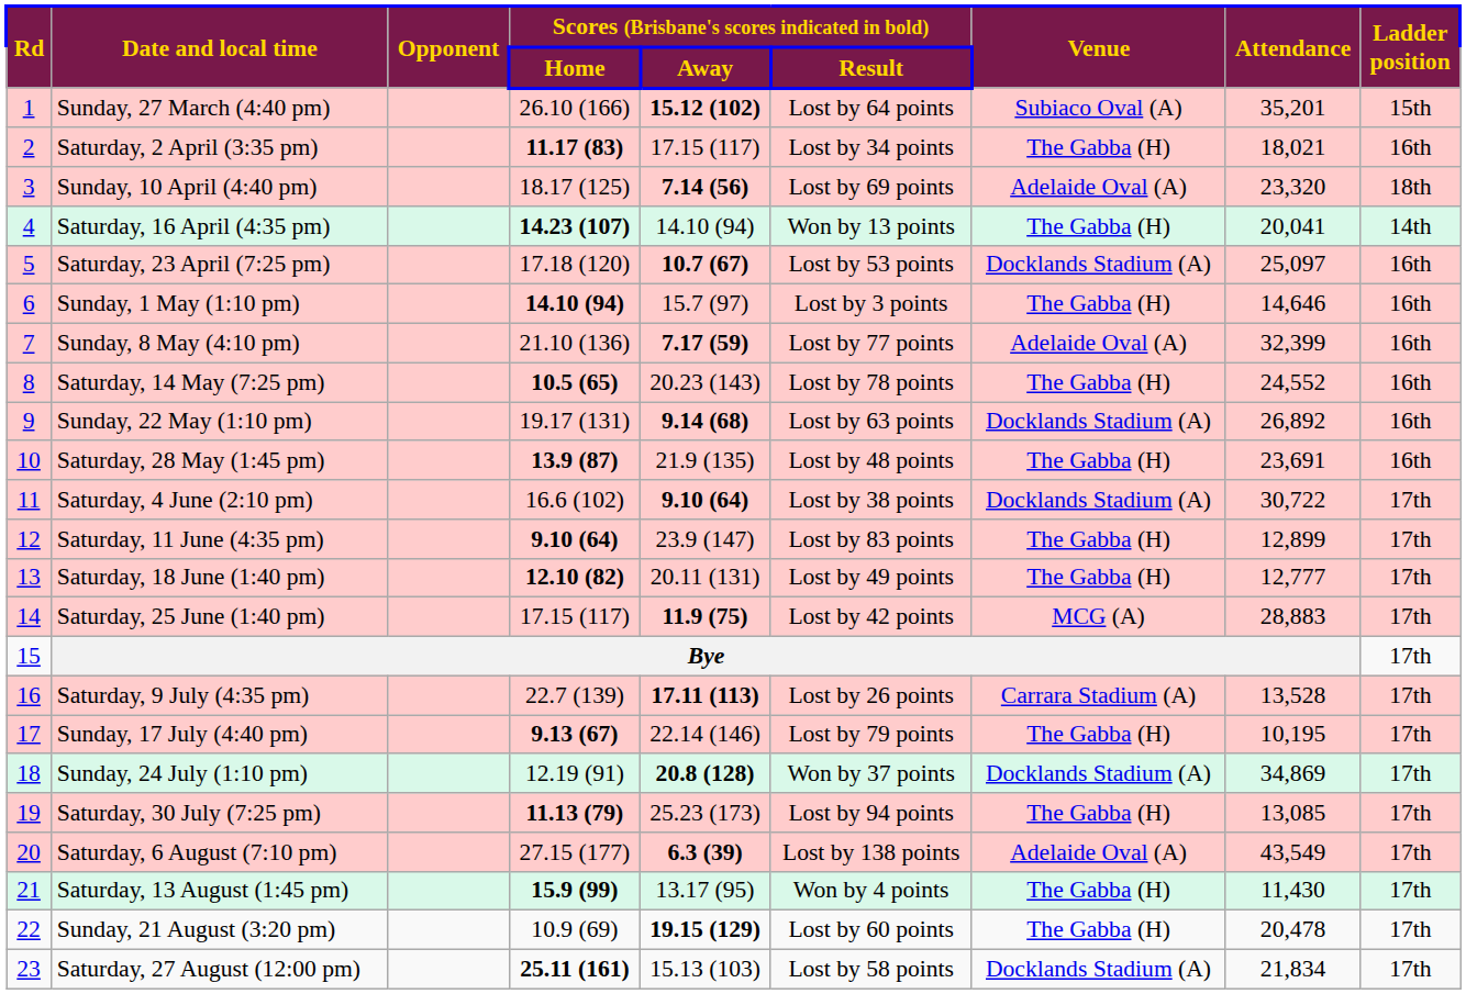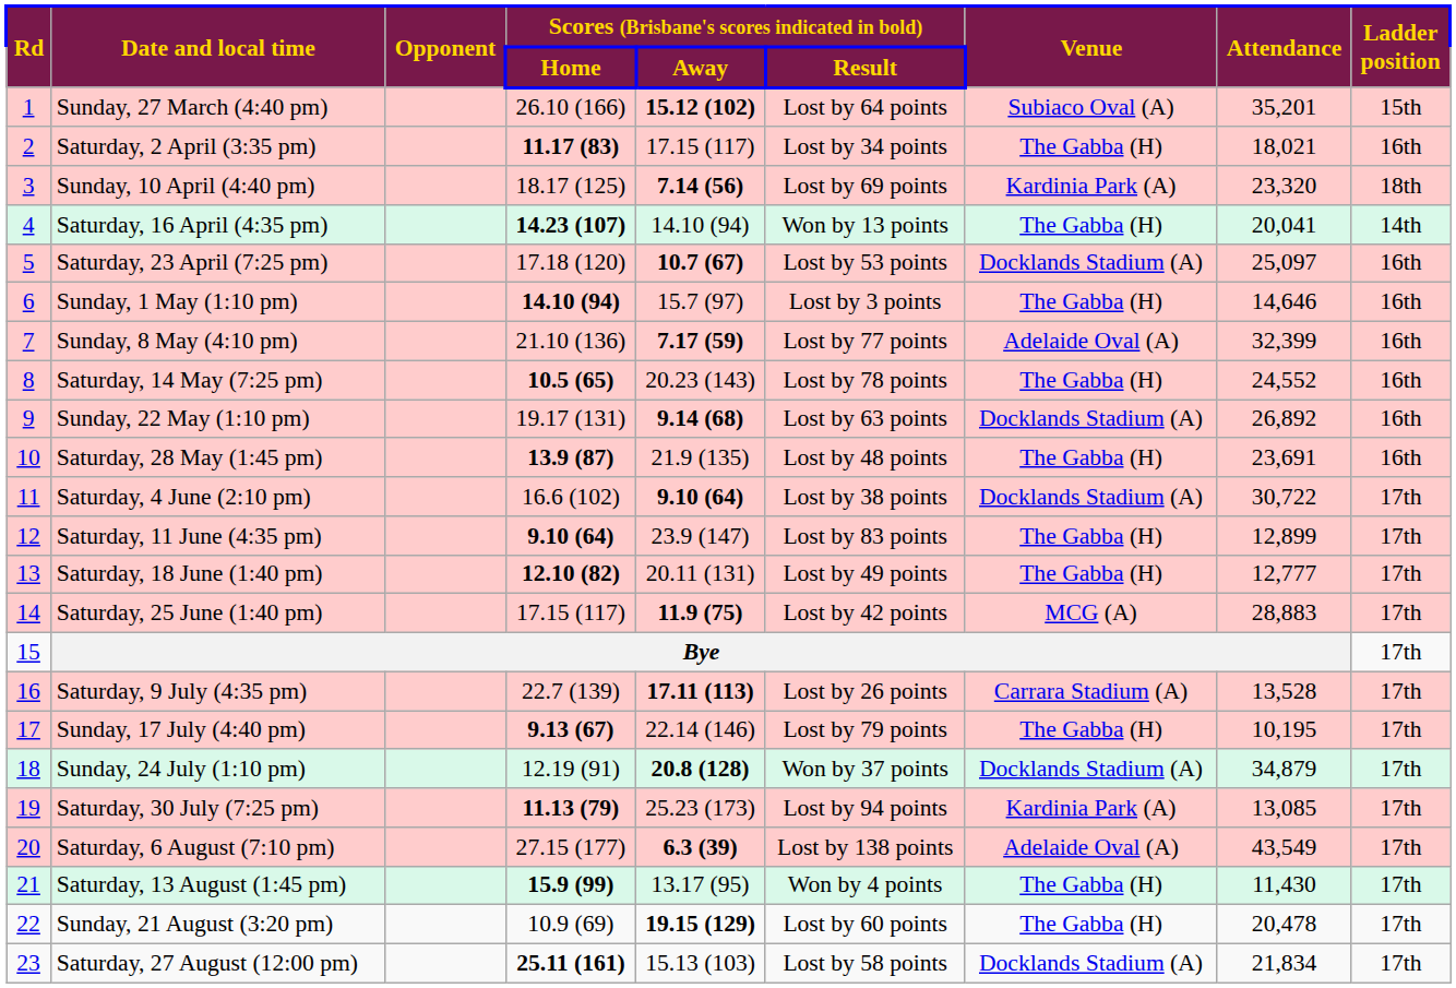Sunday, 10 April (4:40 pm) | column 7: Adelaide Oval (A) -> Kardinia Park (A)
Sunday, 24 July (1:10 pm) | column 8: 34,869 -> 34,879
Saturday, 30 July (7:25 pm) | column 7: The Gabba (H) -> Kardinia Park (A)
